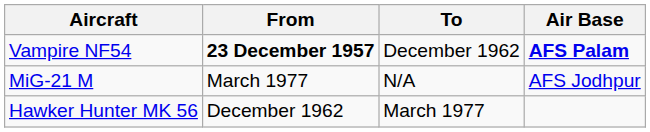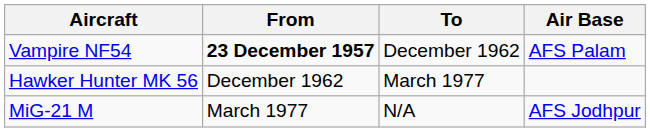Vampire NF54 | Air Base: bold -> normal
rows swapped: Hawker Hunter MK 56 <-> MiG-21 M
